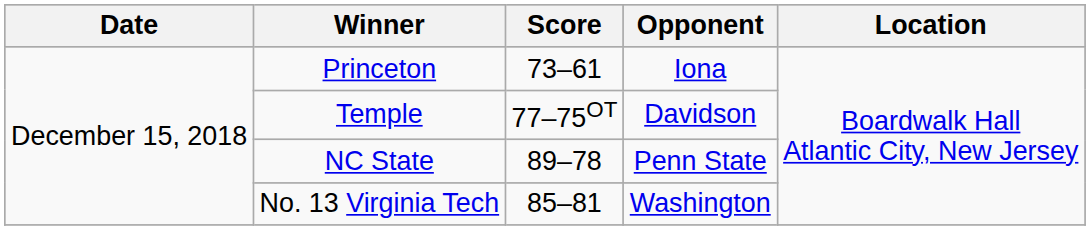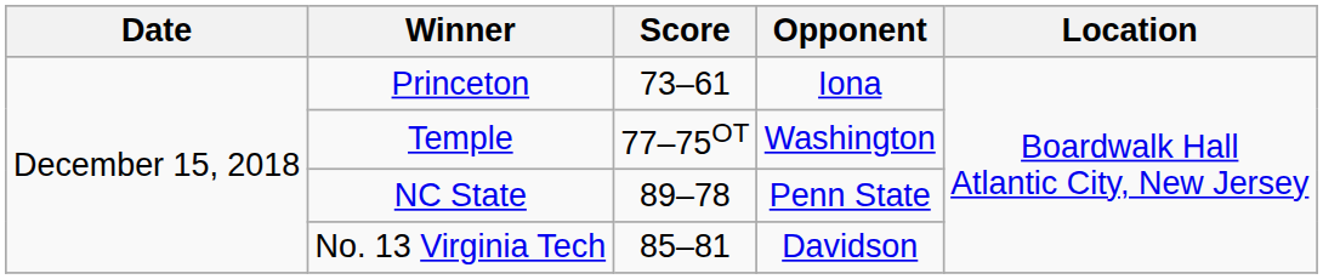Temple | Opponent: Davidson -> Washington
No. 13 Virginia Tech | Opponent: Washington -> Davidson
